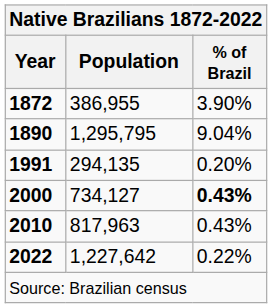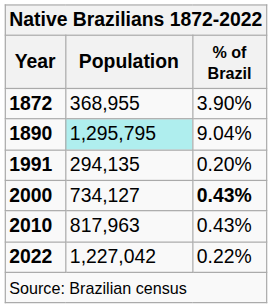1872 | Population: 386,955 -> 368,955
1890 | Population: no background -> paleturquoise background
2022 | Population: 1,227,642 -> 1,227,042
